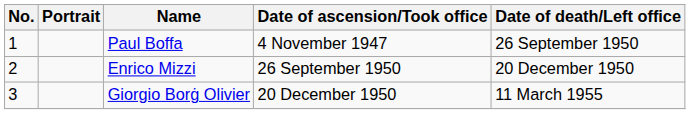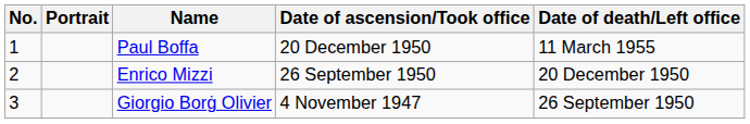Paul Boffa | Date of ascension/Took office: 4 November 1947 -> 20 December 1950
Paul Boffa | Date of death/Left office: 26 September 1950 -> 11 March 1955
Giorgio Borġ Olivier | Date of ascension/Took office: 20 December 1950 -> 4 November 1947
Giorgio Borġ Olivier | Date of death/Left office: 11 March 1955 -> 26 September 1950
